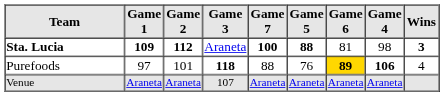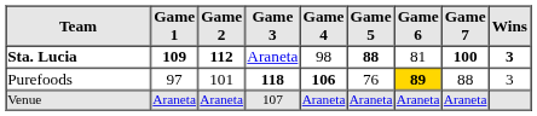columns swapped: Game 4 <-> Game 7
Purefoods | Wins: 4 -> 3
